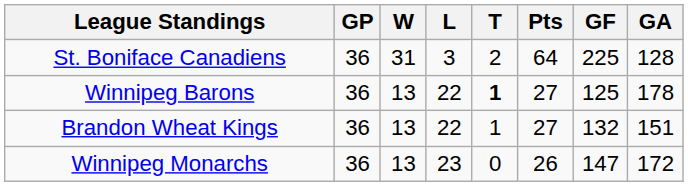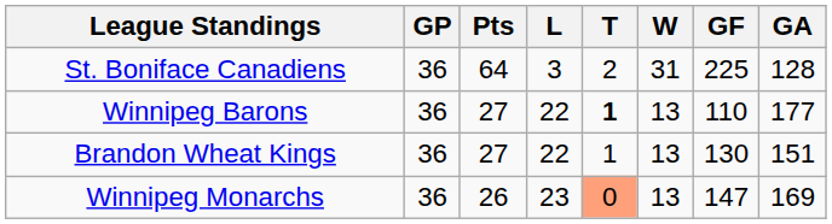columns swapped: W <-> Pts
Winnipeg Barons | GF: 125 -> 110
Winnipeg Barons | GA: 178 -> 177
Brandon Wheat Kings | GF: 132 -> 130
Winnipeg Monarchs | T: no background -> lightsalmon background
Winnipeg Monarchs | GA: 172 -> 169
